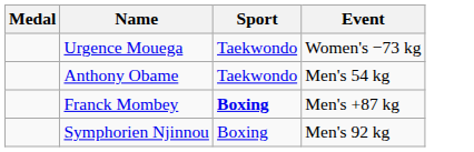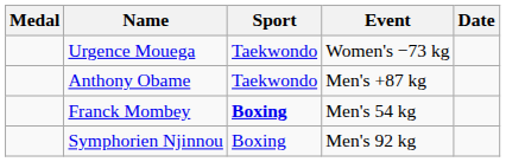+ column: Date
Anthony Obame | Event: Men's 54 kg -> Men's +87 kg
Franck Mombey | Event: Men's +87 kg -> Men's 54 kg
